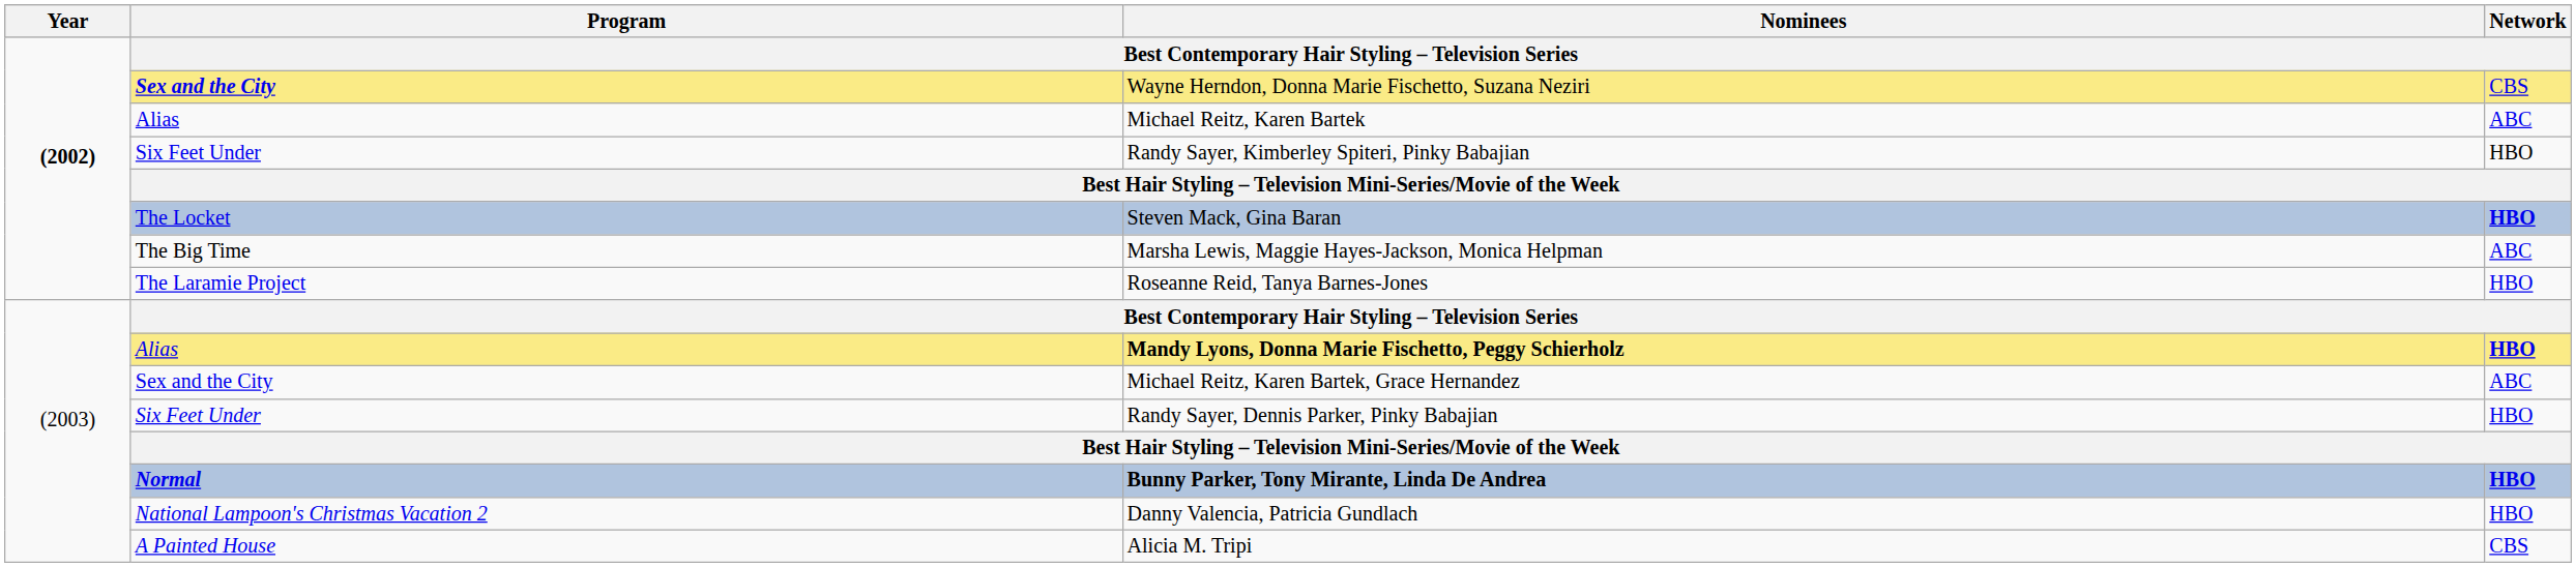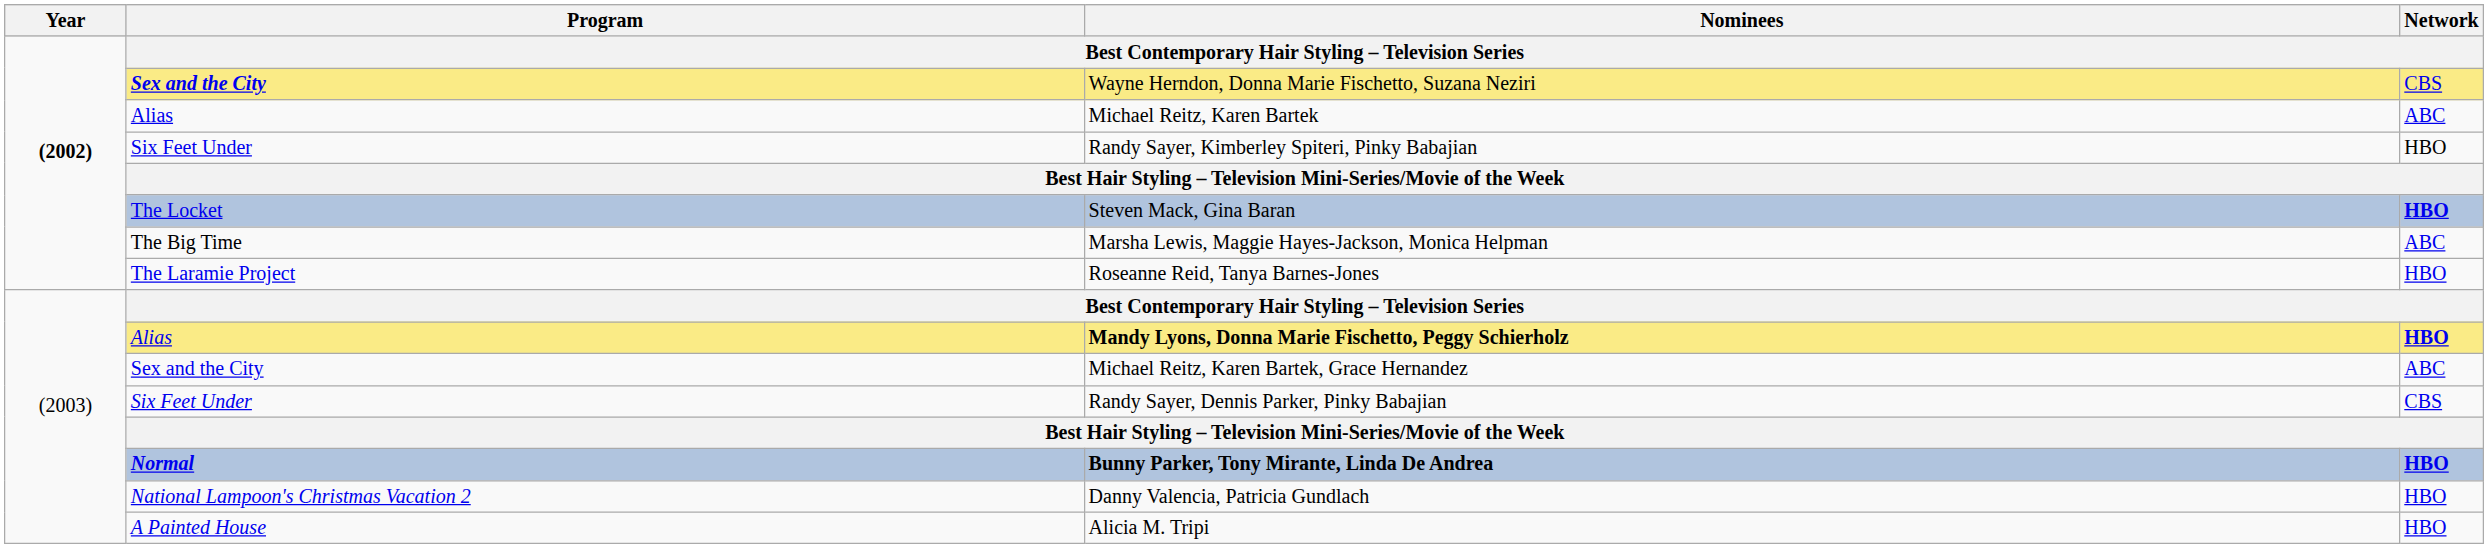Randy Sayer, Dennis Parker, Pinky Babajian | Network: HBO -> CBS
Alicia M. Tripi | Network: CBS -> HBO
